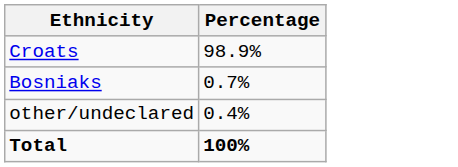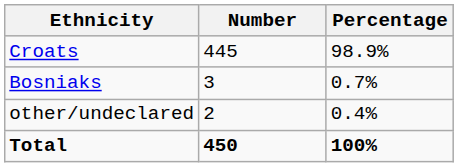+ column: Number | 445 | 3 | 2 | 450
